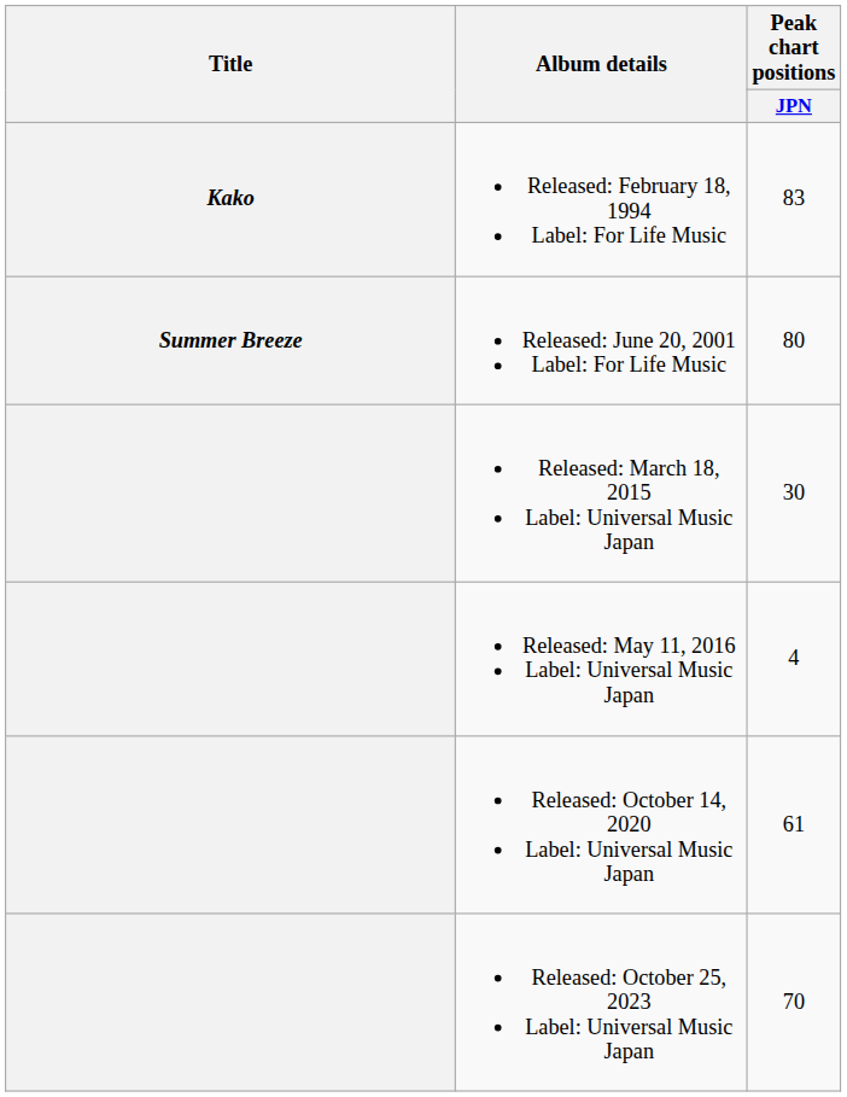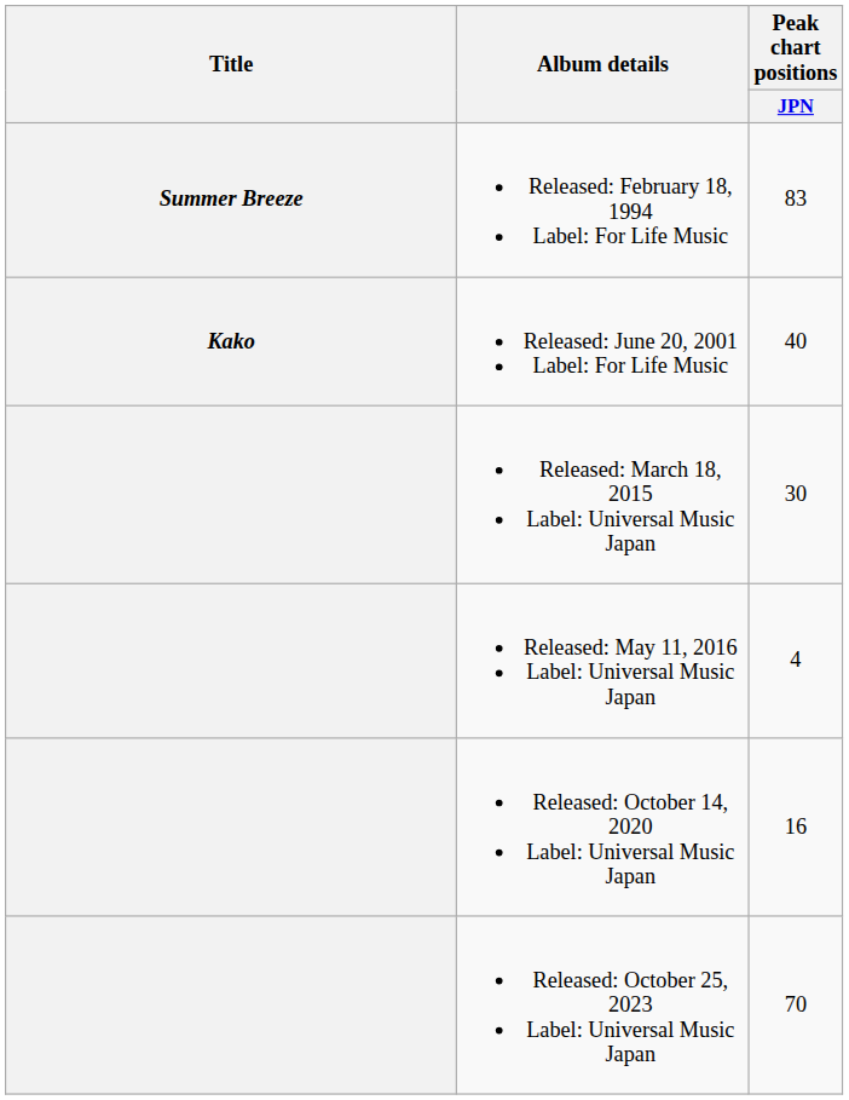Released: February 18, 1994 Label: For Life Music | Title: Kako -> Summer Breeze
Released: June 20, 2001 Label: For Life Music | Title: Summer Breeze -> Kako
Released: June 20, 2001 Label: For Life Music | Peak chart positions / JPN: 80 -> 40
Released: October 14, 2020 Label: Universal Music Japan | Peak chart positions / JPN: 61 -> 16
